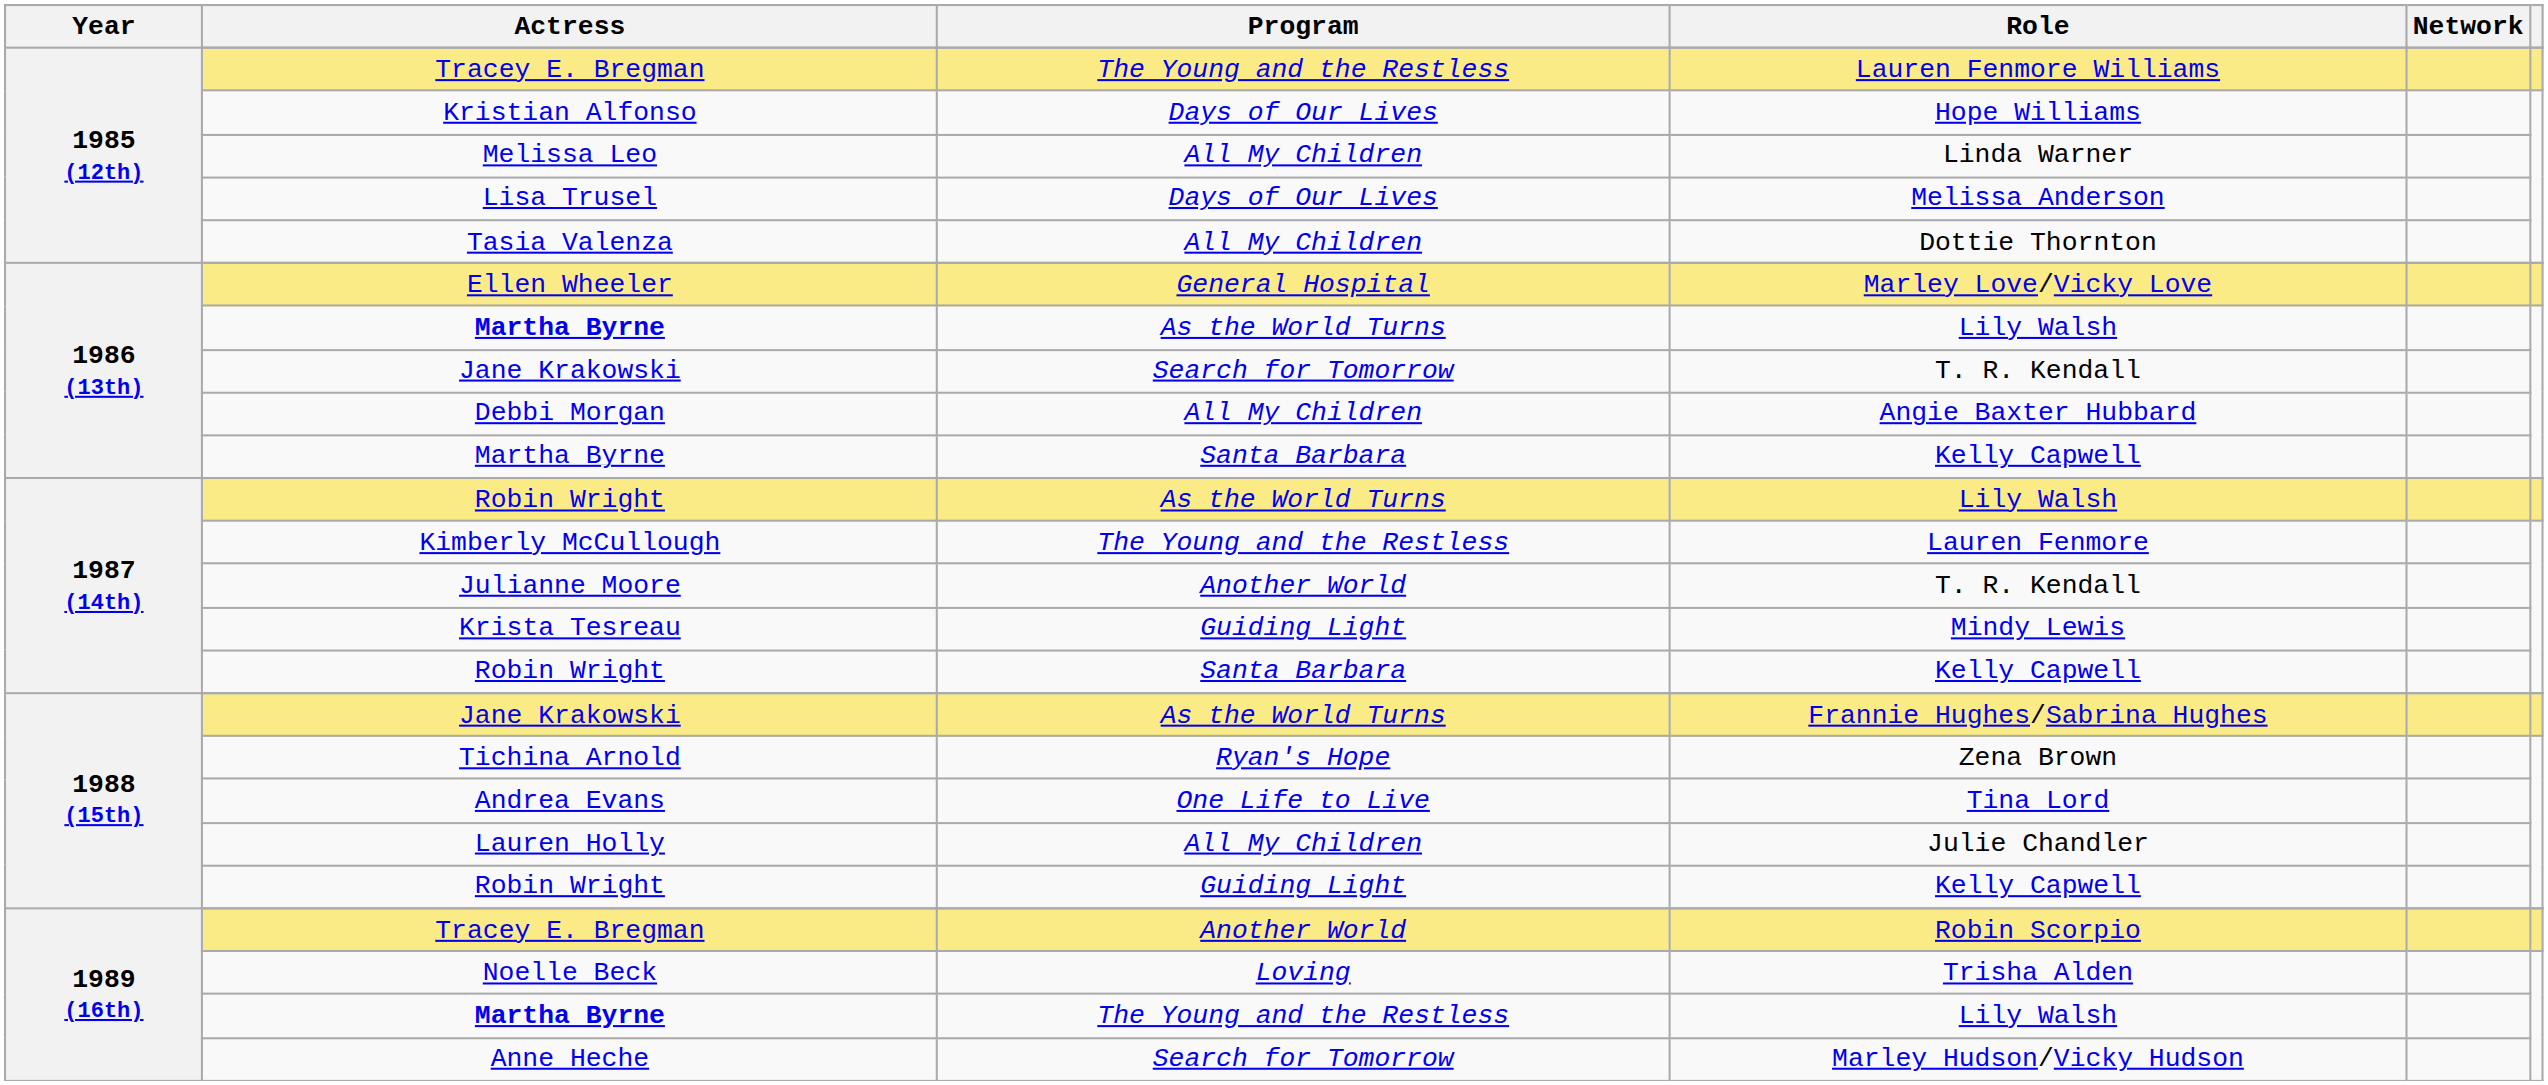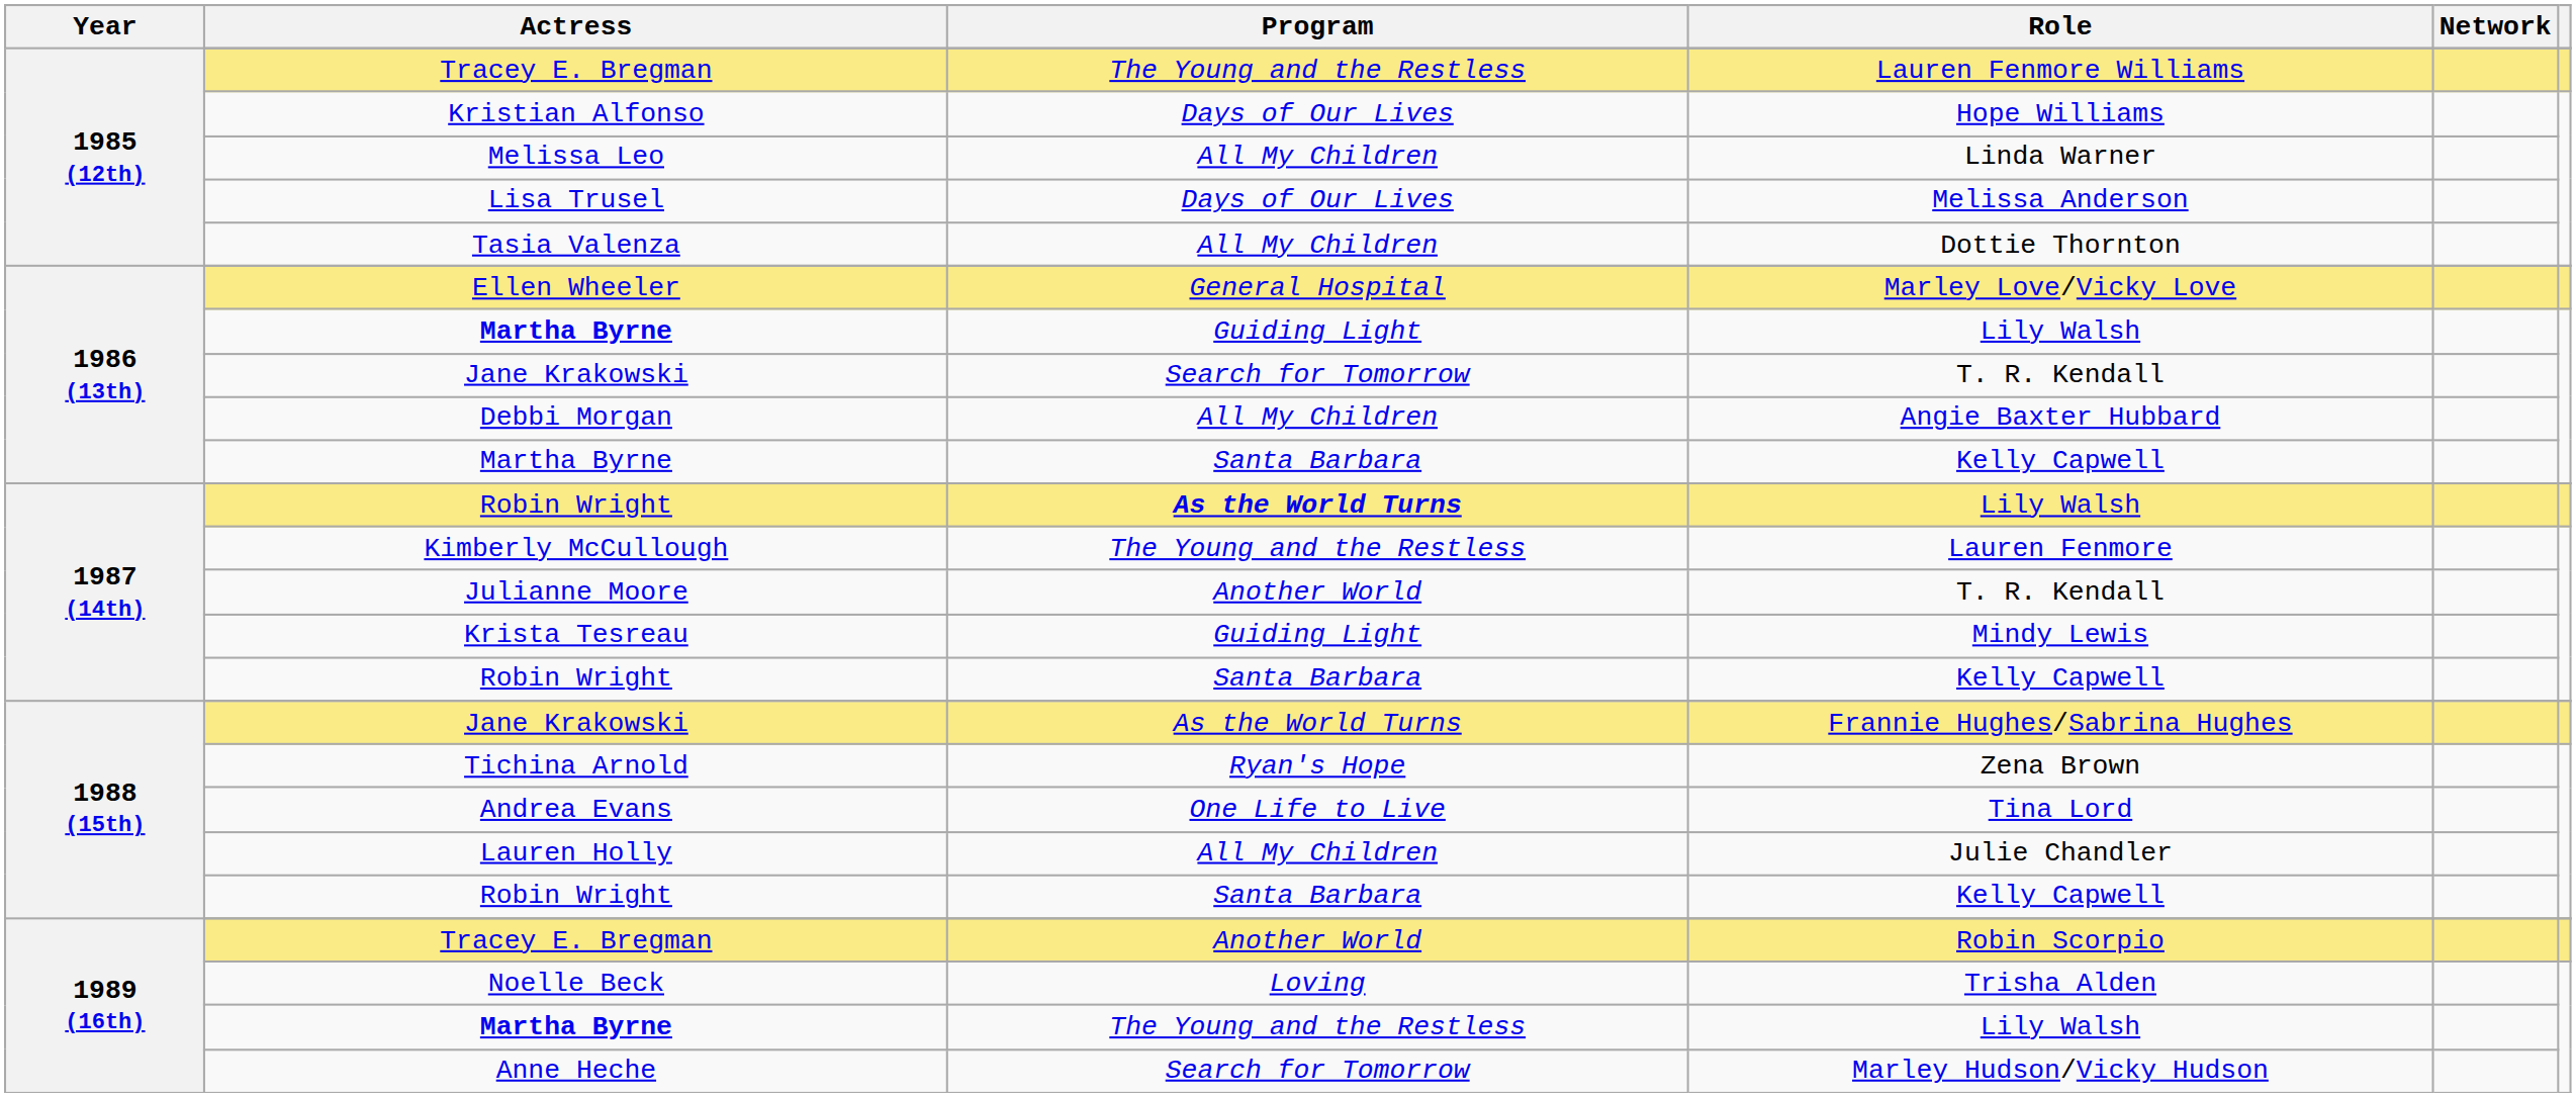1986 (13th) / Lily Walsh | Program: As the World Turns -> Guiding Light
1987 (14th) / Lily Walsh | Program: normal -> bold
1988 (15th) / Kelly Capwell | Program: Guiding Light -> Santa Barbara
